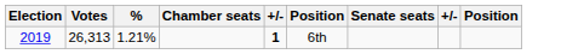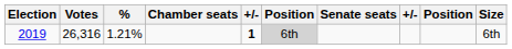+ column: Size | 6th
2019 | Votes: 26,313 -> 26,316
2019 | column 6: no background -> lightgrey background
